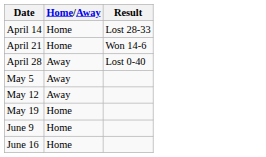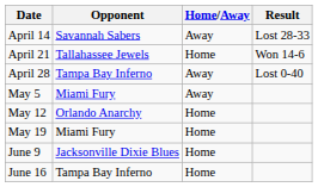+ column: Opponent | Savannah Sabers | Tallahassee Jewels | Tampa Bay Inferno | Miami Fury | Orlando Anarchy | Miami Fury | Jacksonville Dixie Blues | Tampa Bay Inferno
April 14 | Home/Away: Home -> Away
May 12 | Home/Away: Away -> Home
